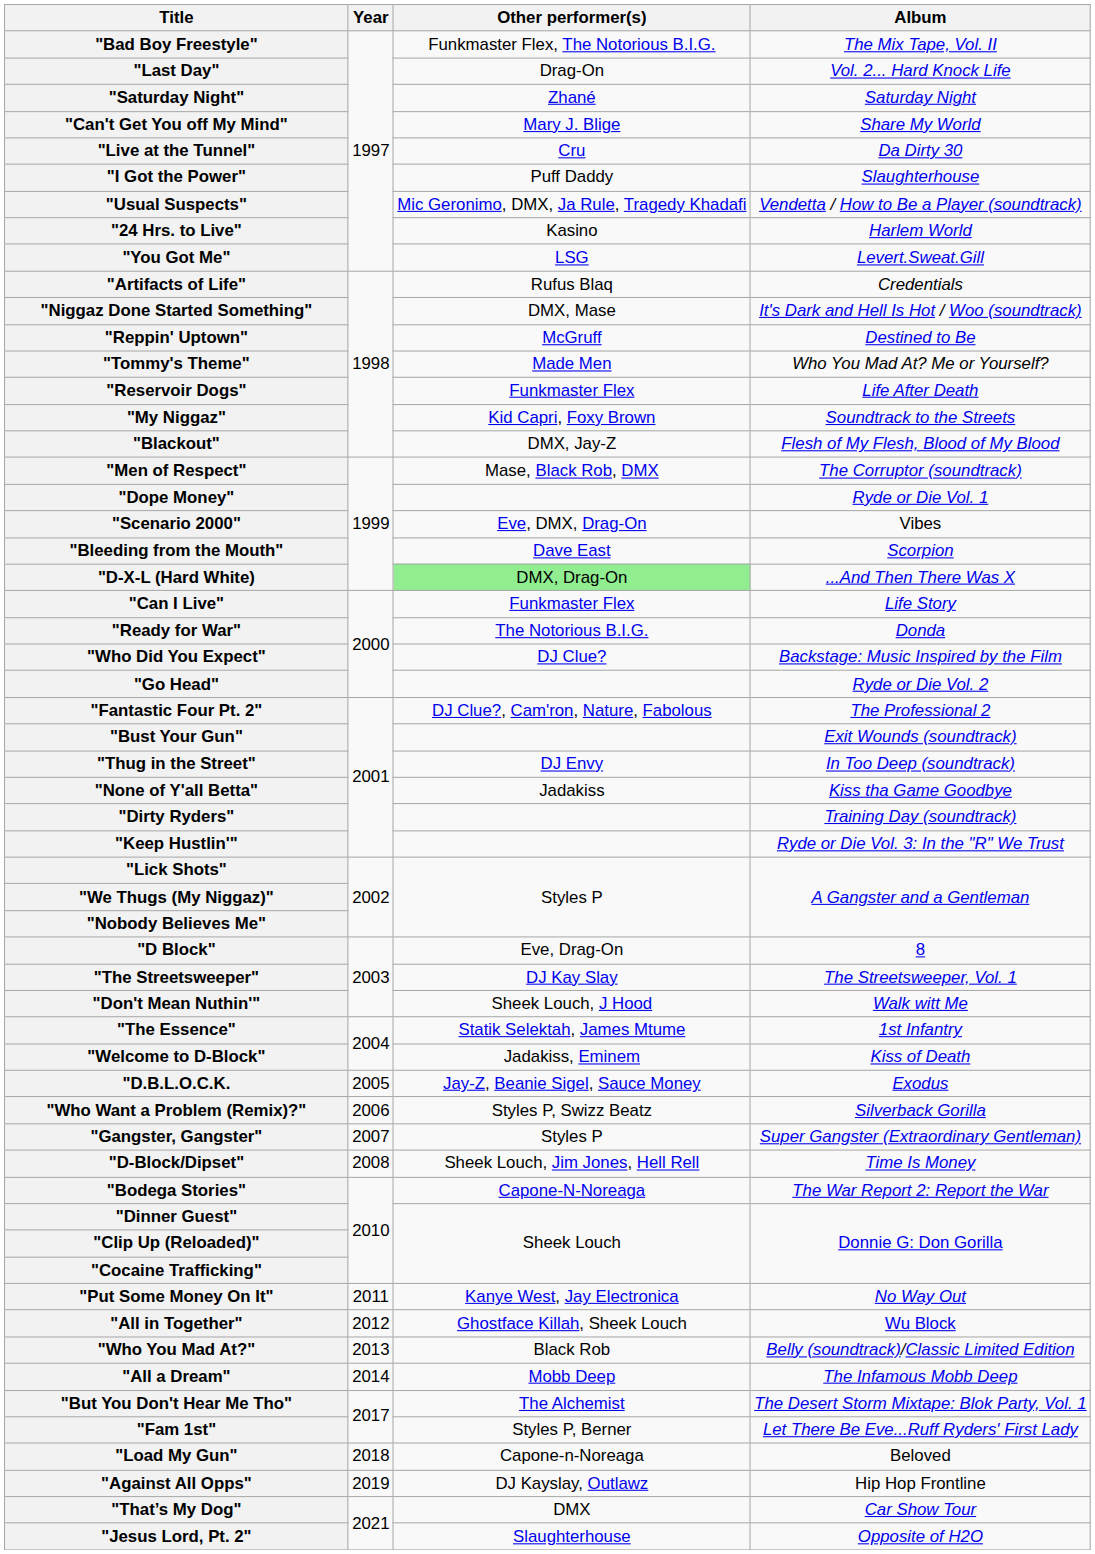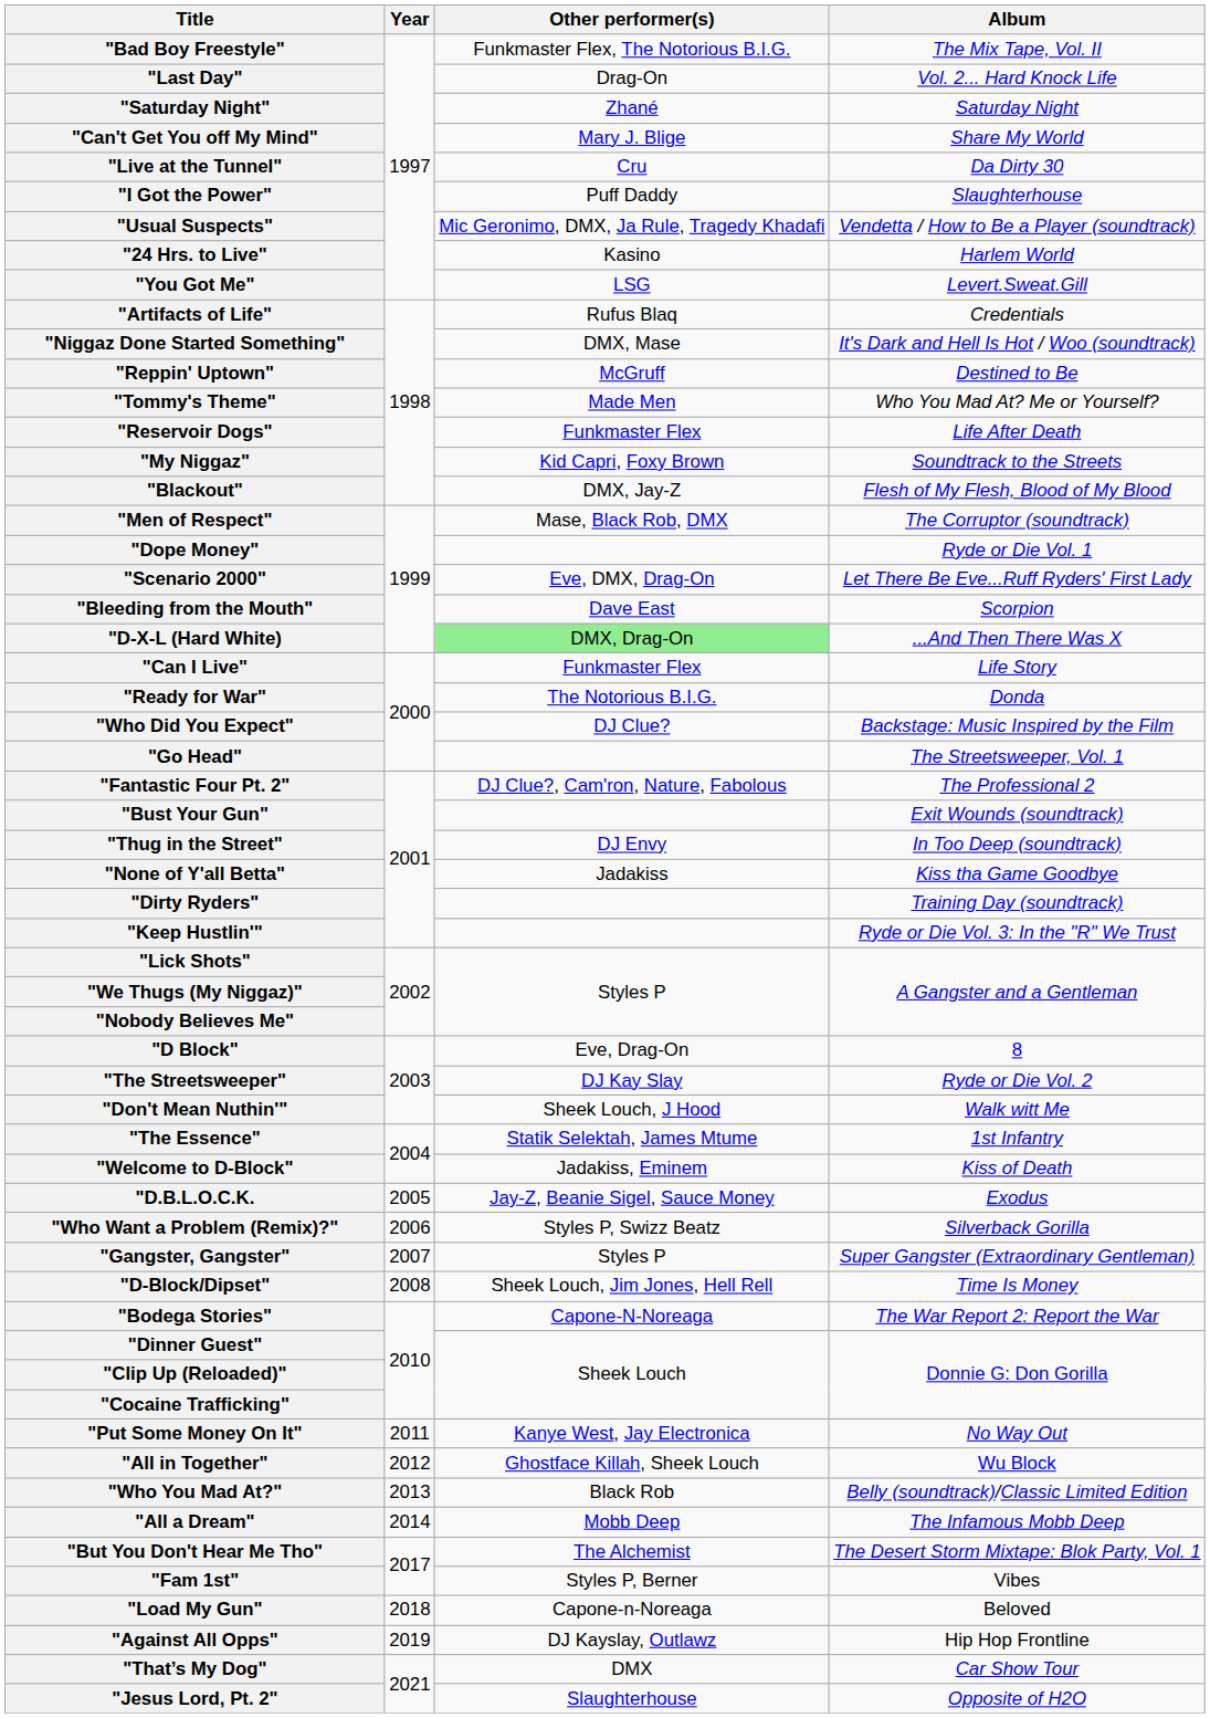"Scenario 2000" | Album: Vibes -> Let There Be Eve...Ruff Ryders' First Lady
"Go Head" | Album: Ryde or Die Vol. 2 -> The Streetsweeper, Vol. 1
"The Streetsweeper" | Album: The Streetsweeper, Vol. 1 -> Ryde or Die Vol. 2
"Fam 1st" | Album: Let There Be Eve...Ruff Ryders' First Lady -> Vibes
